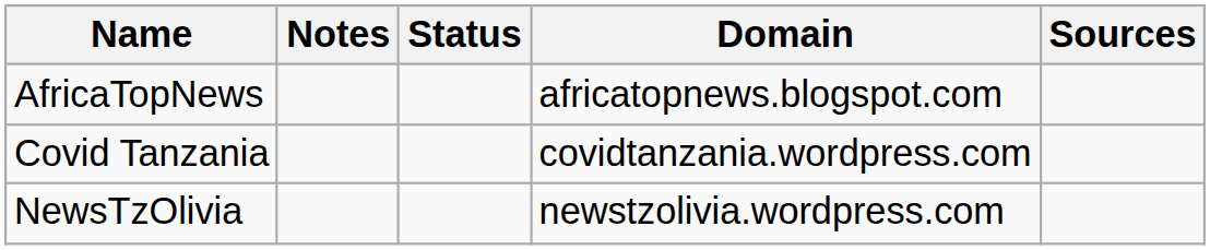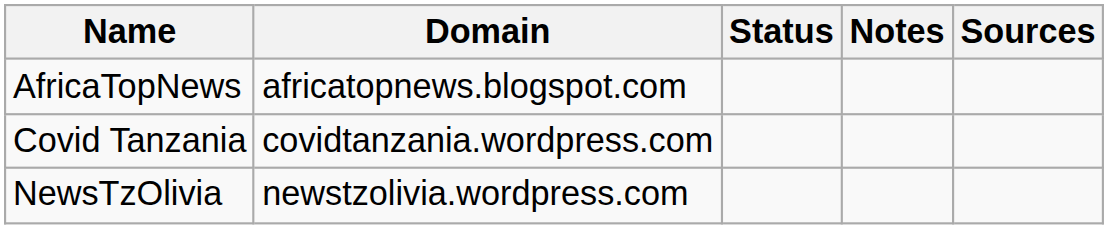columns swapped: Domain <-> Notes
